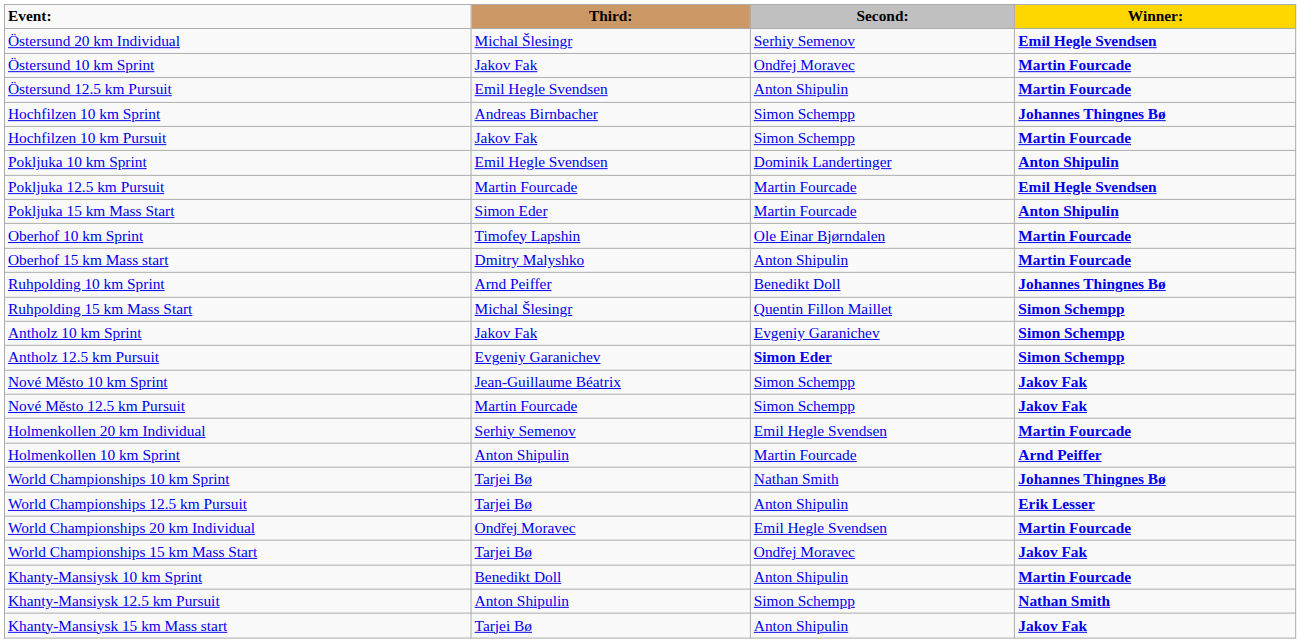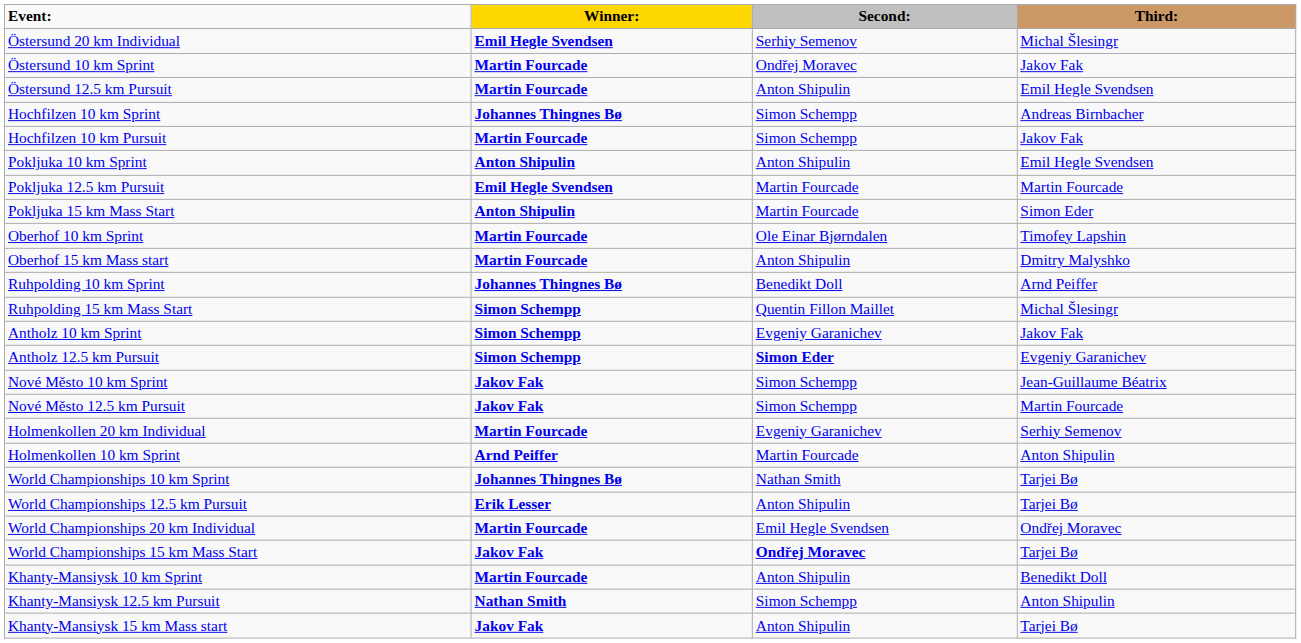columns swapped: Winner: <-> Third:
Pokljuka 10 km Sprint | Second:: Dominik Landertinger -> Anton Shipulin
Holmenkollen 20 km Individual | Second:: Emil Hegle Svendsen -> Evgeniy Garanichev
World Championships 15 km Mass Start | Second:: normal -> bold
